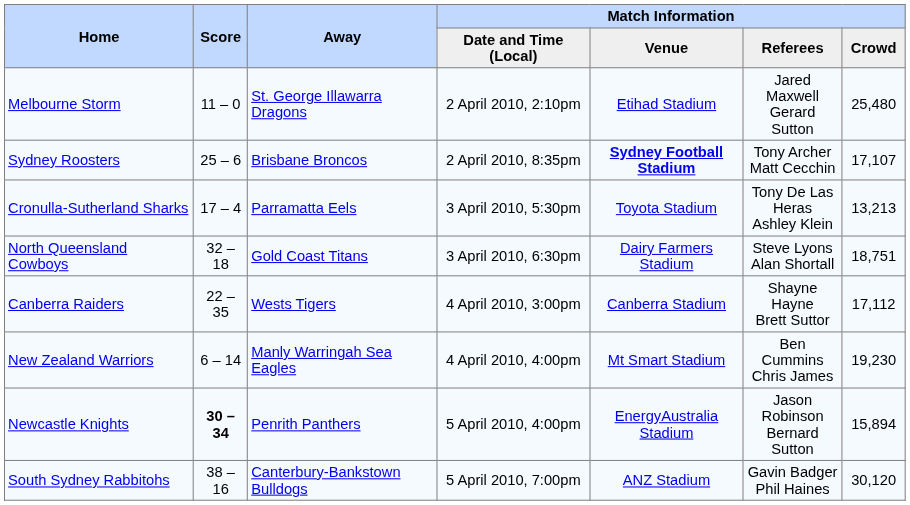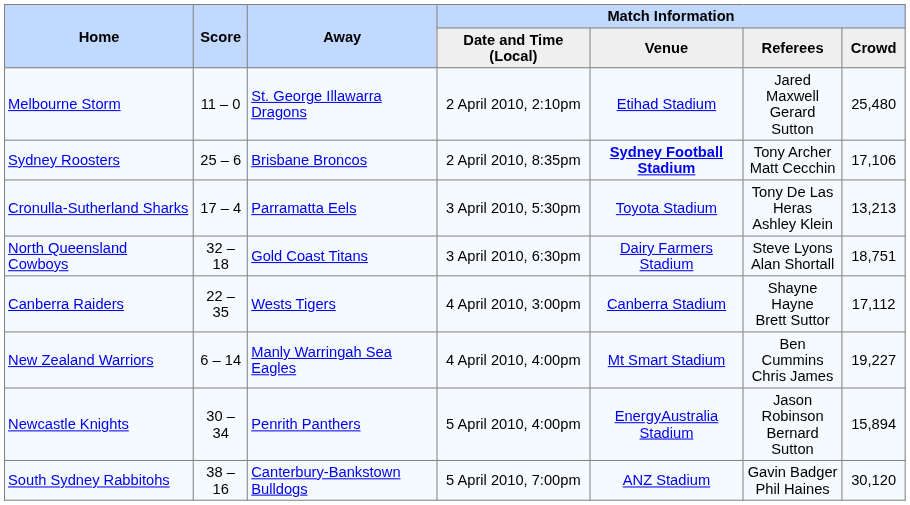Sydney Roosters | Match Information / Crowd: 17,107 -> 17,106
New Zealand Warriors | Match Information / Crowd: 19,230 -> 19,227
Newcastle Knights | Score: bold -> normal
